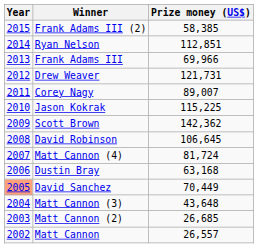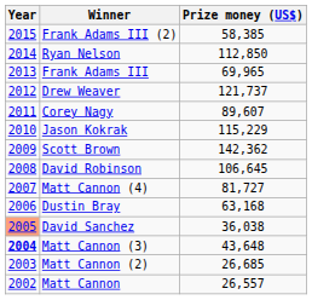Ryan Nelson | Prize money (US$): 112,851 -> 112,850
Frank Adams III | Prize money (US$): 69,966 -> 69,965
Drew Weaver | Prize money (US$): 121,731 -> 121,737
Corey Nagy | Prize money (US$): 89,007 -> 89,607
Jason Kokrak | Prize money (US$): 115,225 -> 115,229
Matt Cannon (4) | Prize money (US$): 81,724 -> 81,727
David Sanchez | Prize money (US$): 70,449 -> 36,038
Matt Cannon (3) | Year: normal -> bold
